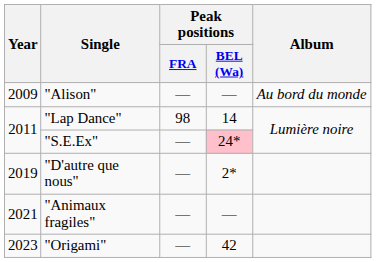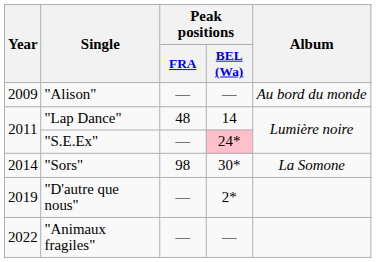"Lap Dance" | Peak positions / FRA: 98 -> 48
+ row: 2014 | "Sors" | 98 | 30* | La Somone
"Animaux fragiles" | Year: 2021 -> 2022
- row: 2023 | "Origami" | — | 42
